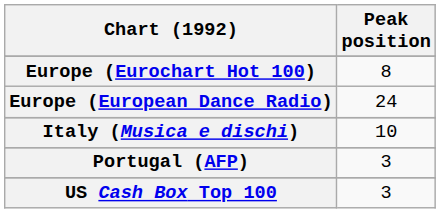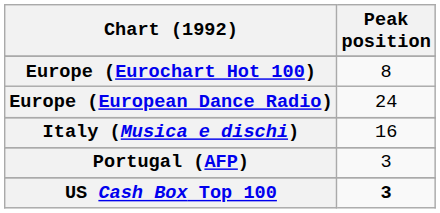Italy (Musica e dischi) | Peak position: 10 -> 16
US Cash Box Top 100 | Peak position: normal -> bold
